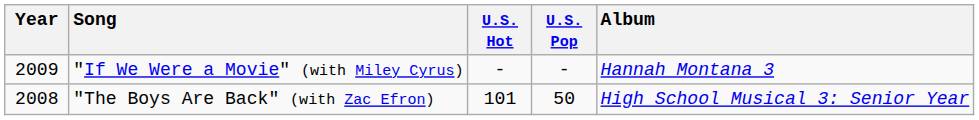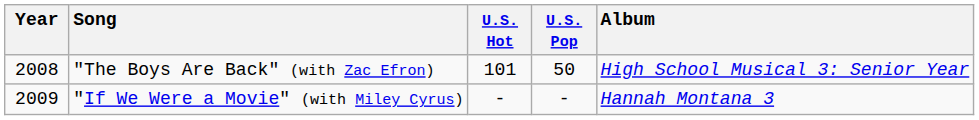rows swapped: "The Boys Are Back" (with Zac Efron) <-> "If We Were a Movie" (with Miley Cyrus)
